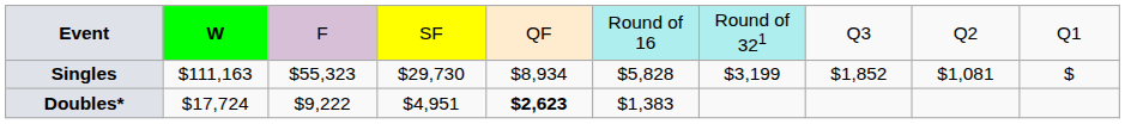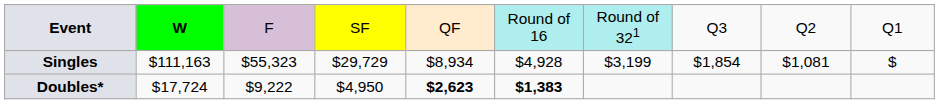Singles | column 4: $29,730 -> $29,729
Singles | column 6: $5,828 -> $4,928
Singles | column 8: $1,852 -> $1,854
Doubles* | column 4: $4,951 -> $4,950
Doubles* | column 6: normal -> bold
